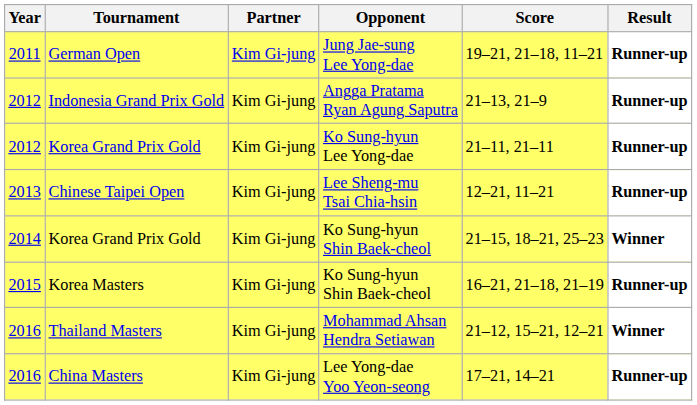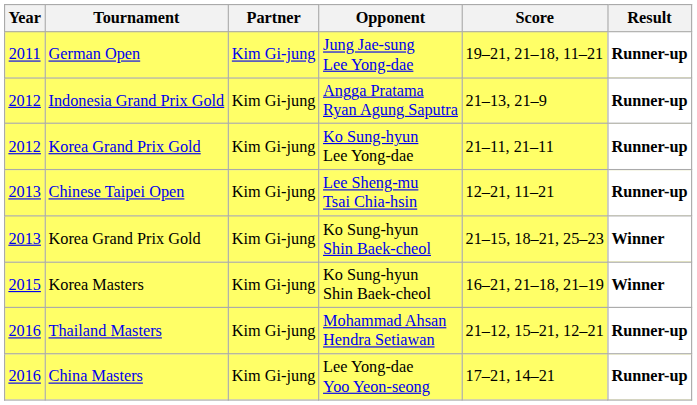Korea Grand Prix Gold / Ko Sung-hyun Shin Baek-cheol | Year: 2014 -> 2013
Korea Masters | Result: Runner-up -> Winner
Thailand Masters | Result: Winner -> Runner-up
